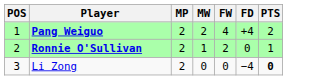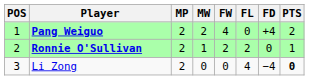+ column: FL | 0 | 2 | 4
